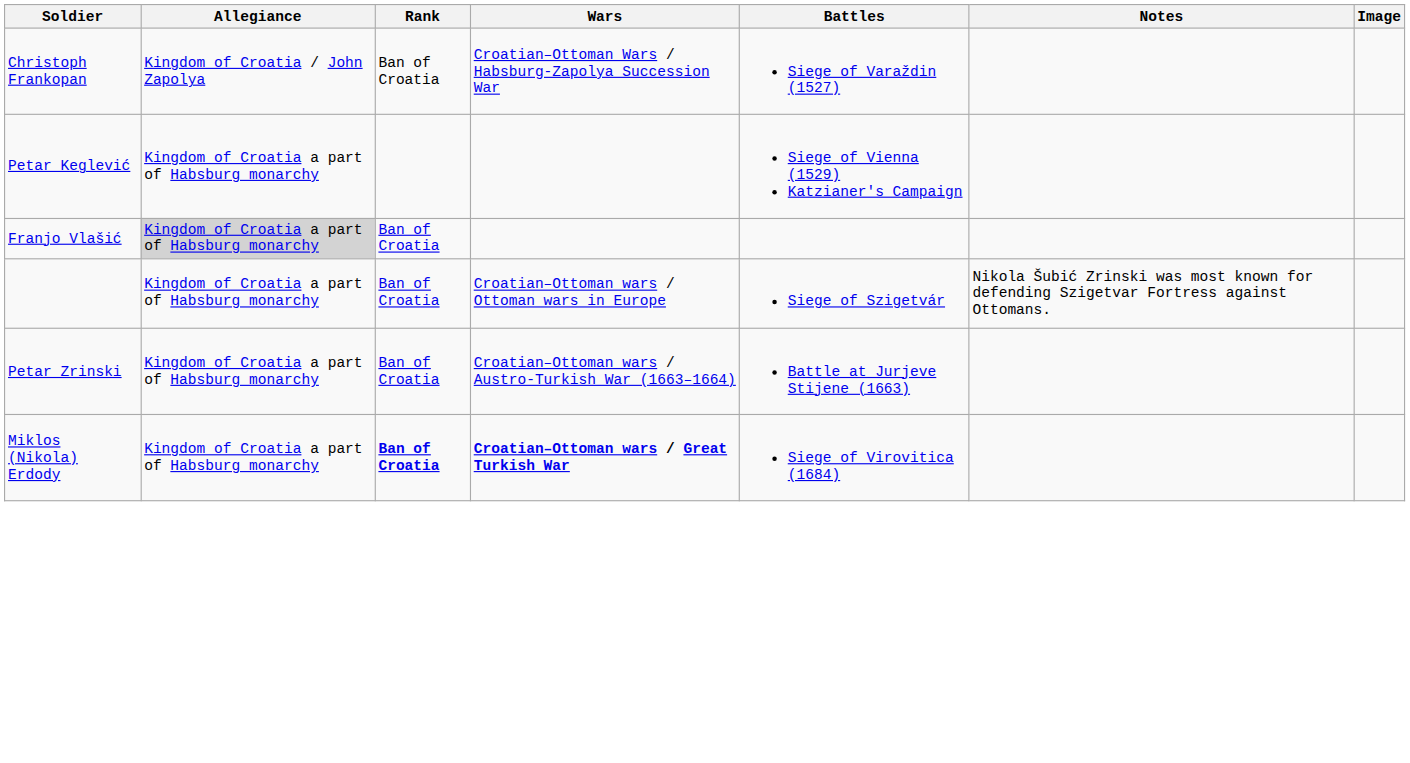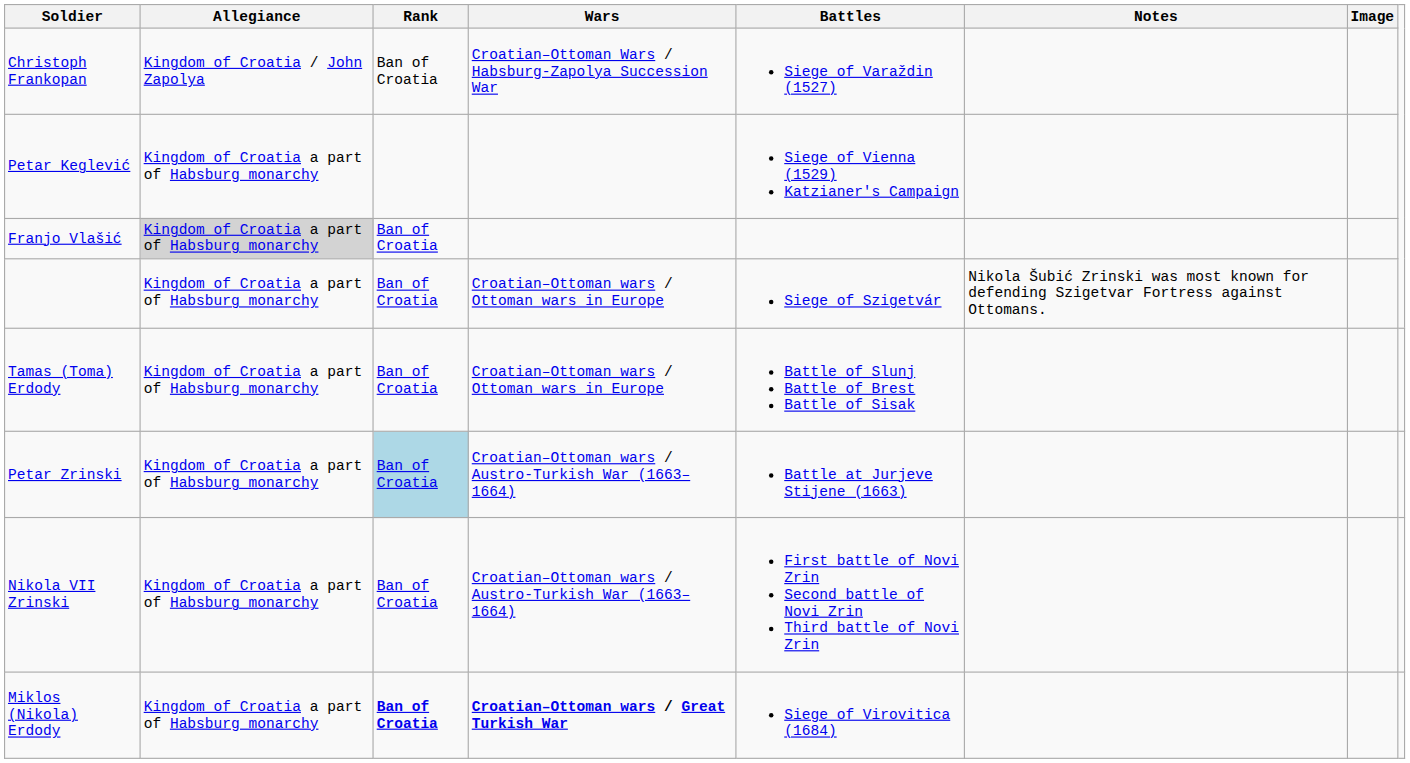+ row: Tamas (Toma) Erdody | Kingdom of Croatia a part of Habsburg monarchy | Ban of Croatia | Croatian–Ottoman wars / Ottoman wars in Europe | Battle of Slunj Battle of Brest Battle of Sisak
Petar Zrinski | Rank: no background -> lightblue background
+ row: Nikola VII Zrinski | Kingdom of Croatia a part of Habsburg monarchy | Ban of Croatia | Croatian–Ottoman wars / Austro-Turkish War (1663–1664) | First battle of Novi Zrin Second battle of Novi Zrin Third battle of Novi Zrin
